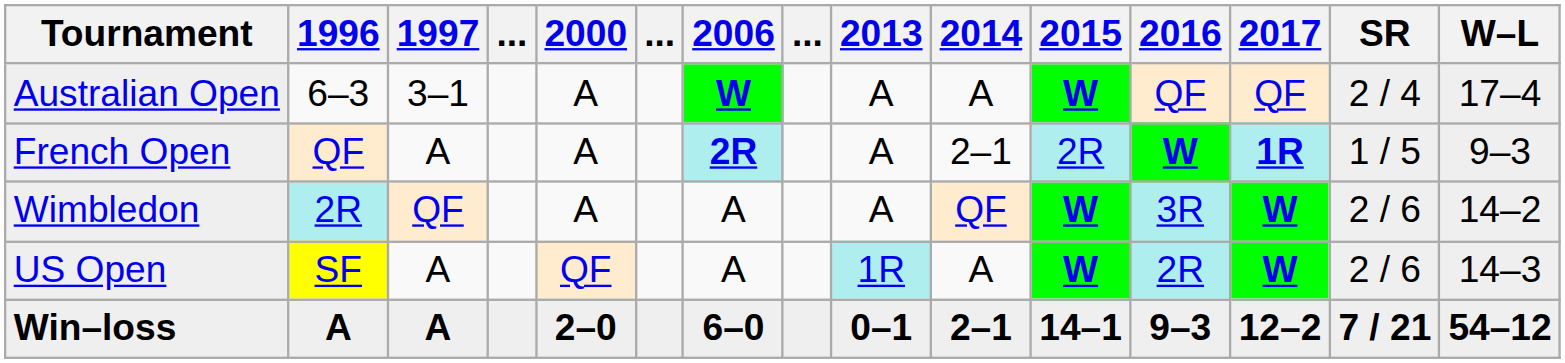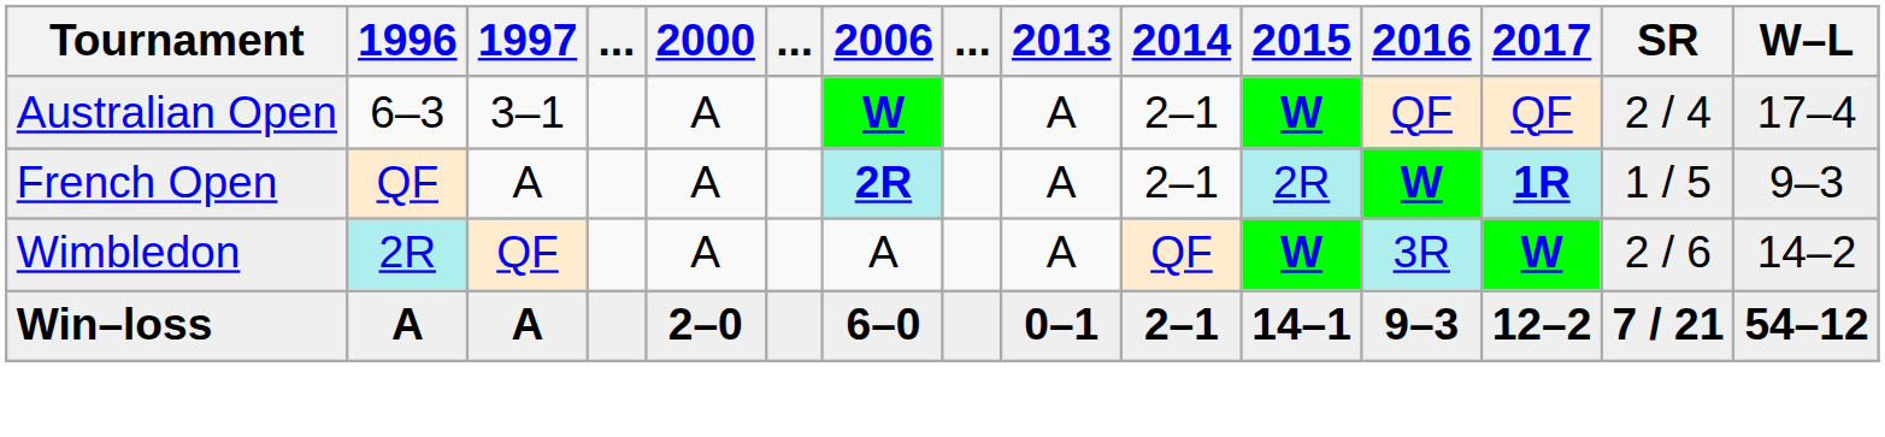Australian Open | 2014: A -> 2–1
- row: US Open | SF | A | QF | A | 1R | A | W | 2R | W | 2 / 6 | 14–3
